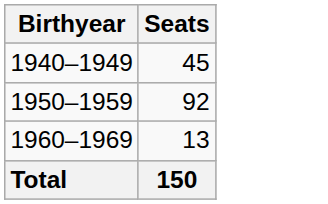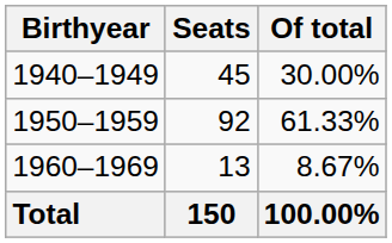+ column: Of total | 30.00% | 61.33% | 8.67% | 100.00%
